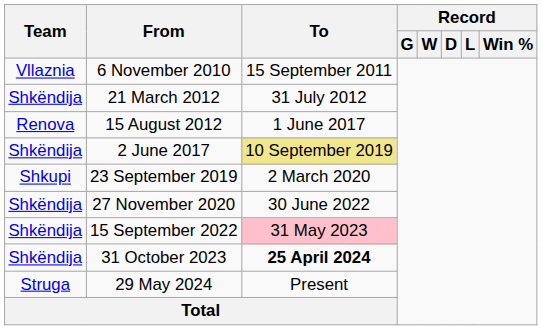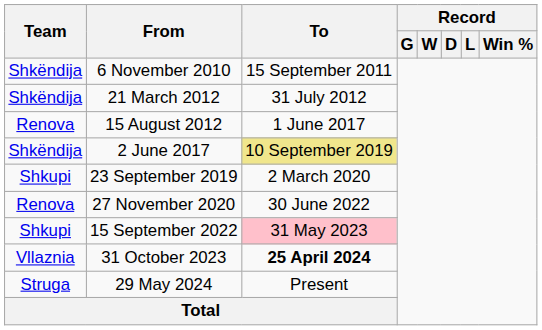6 November 2010 | Team: Vllaznia -> Shkëndija
27 November 2020 | Team: Shkëndija -> Renova
15 September 2022 | Team: Shkëndija -> Shkupi
31 October 2023 | Team: Shkëndija -> Vllaznia
